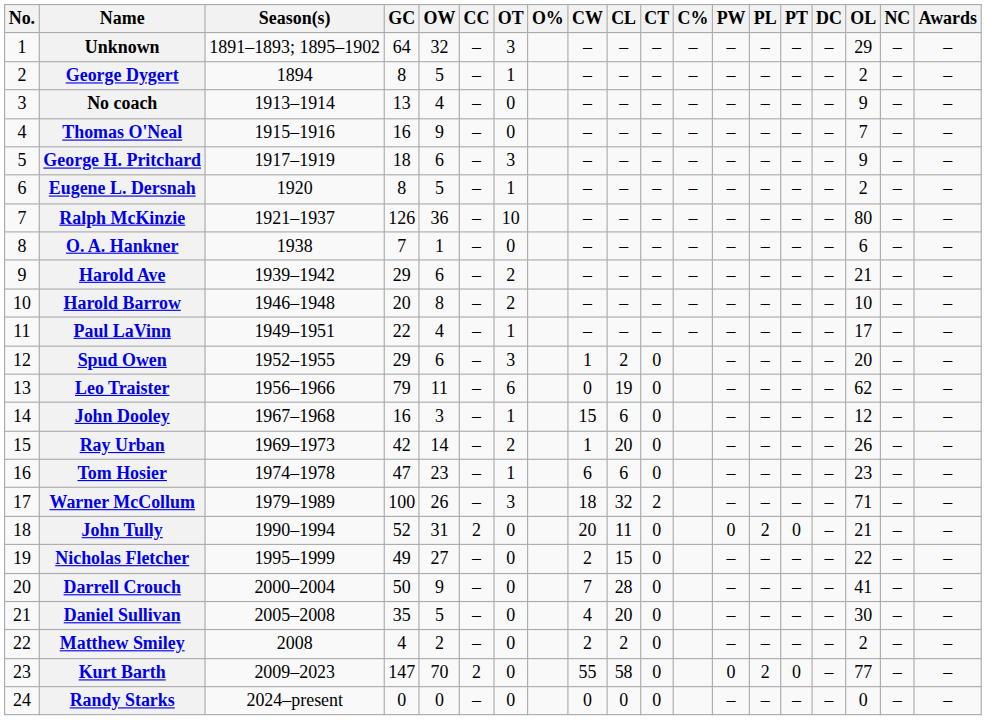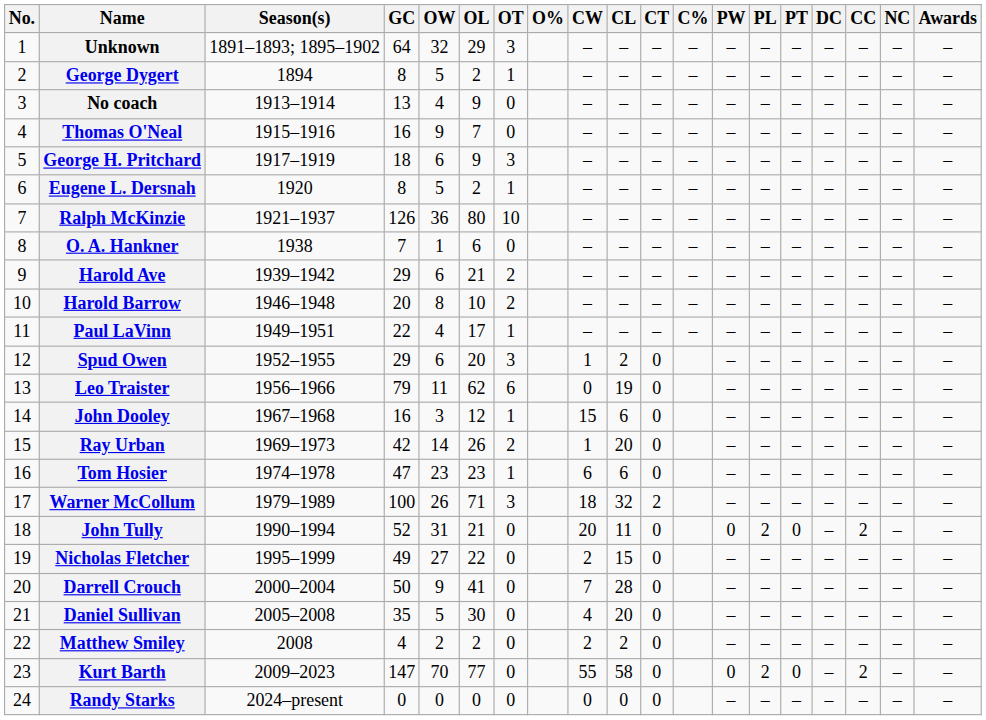columns swapped: OL <-> CC
